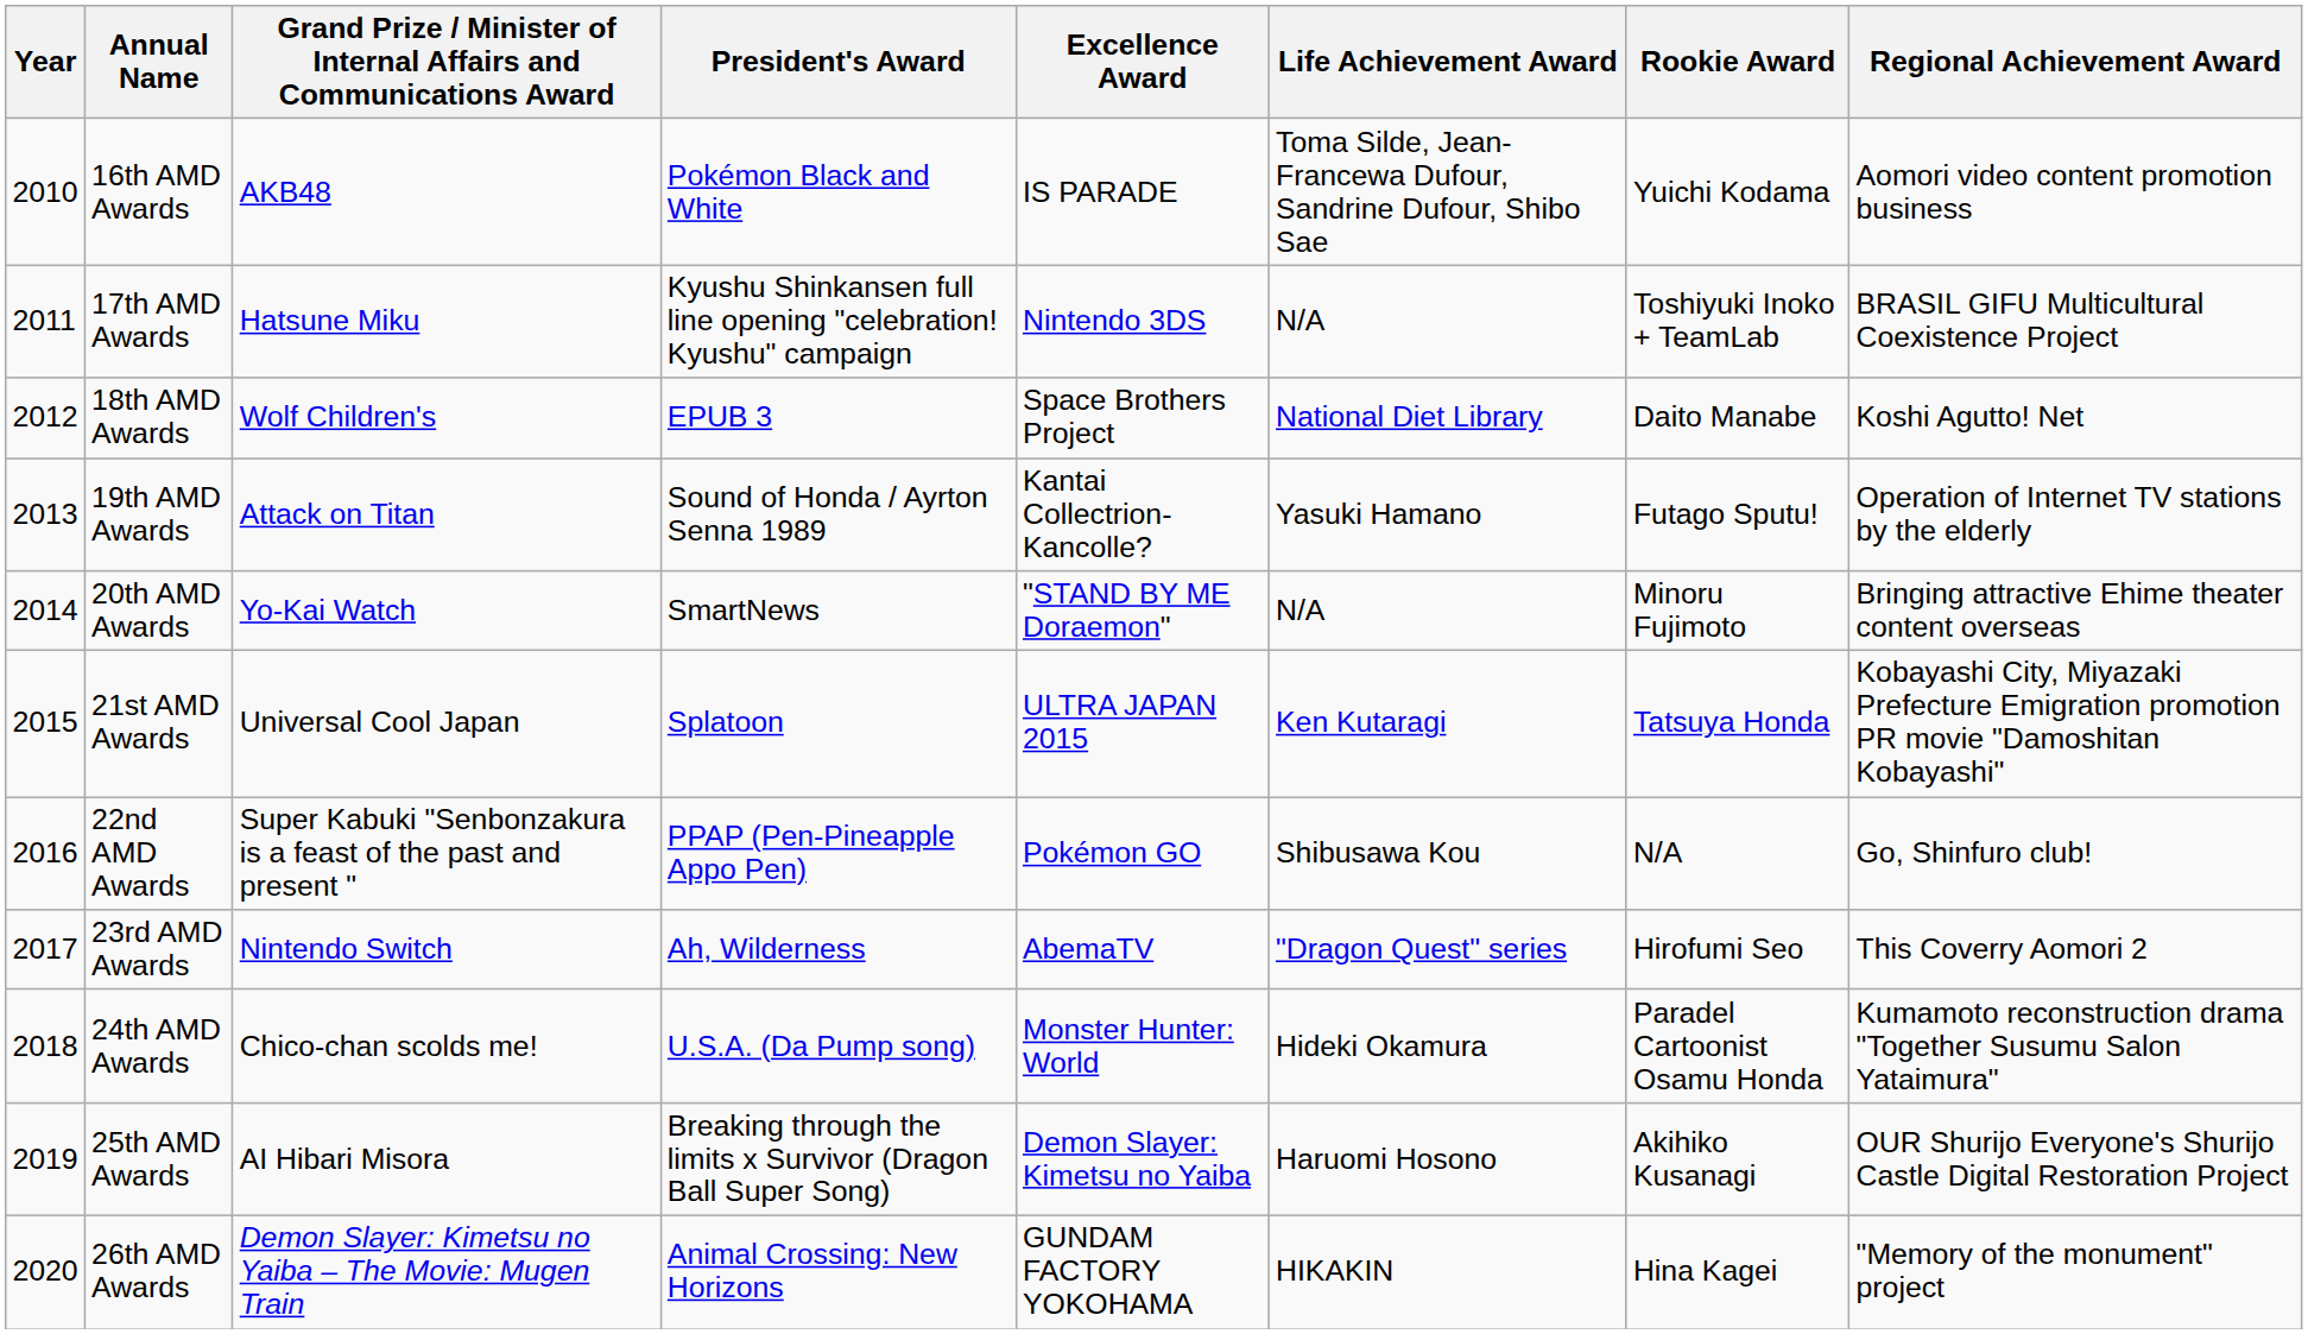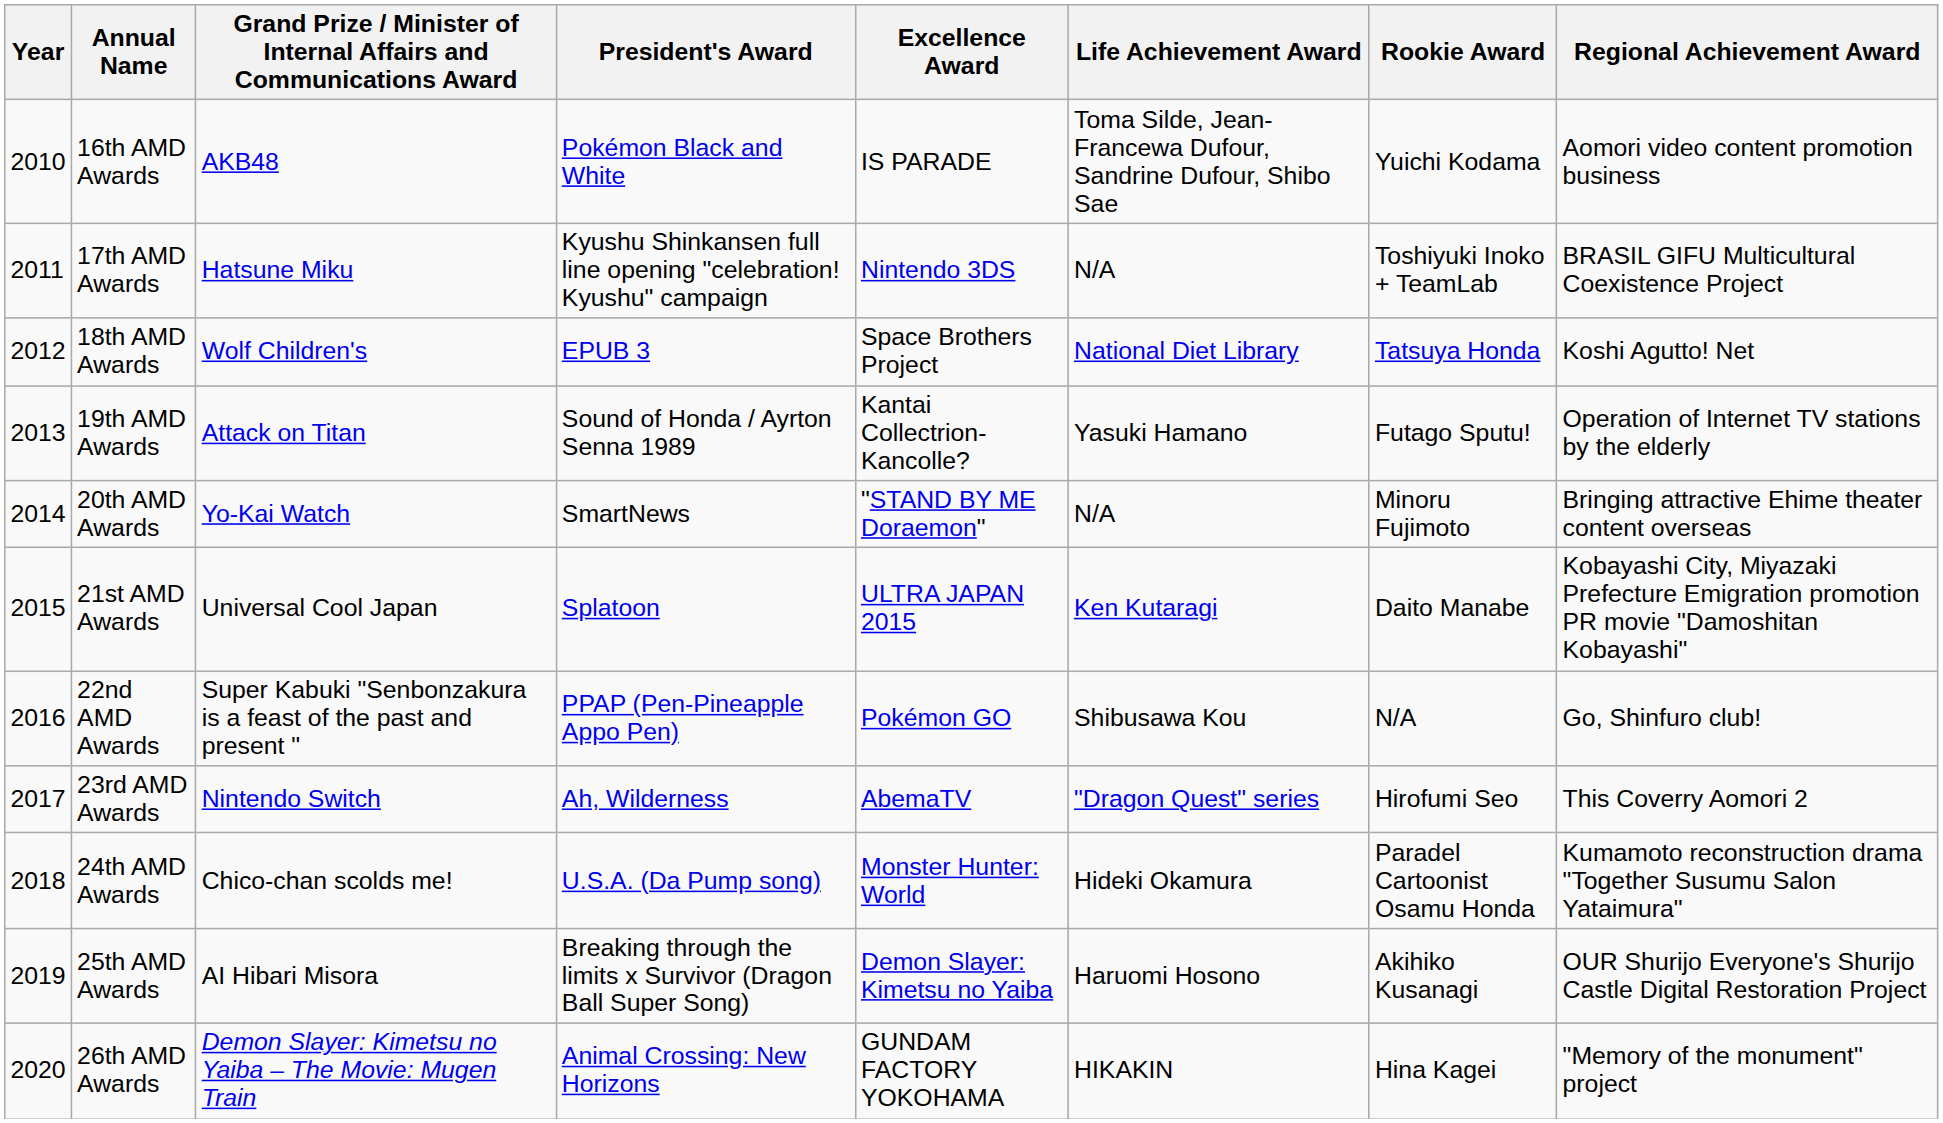18th AMD Awards | Rookie Award: Daito Manabe -> Tatsuya Honda
21st AMD Awards | Rookie Award: Tatsuya Honda -> Daito Manabe
